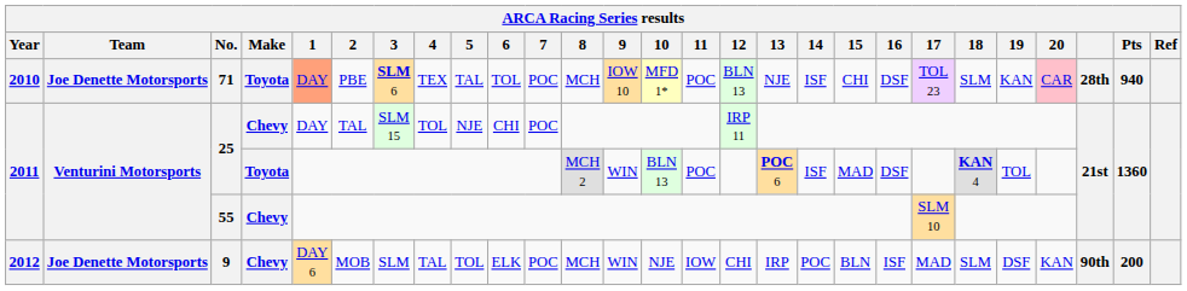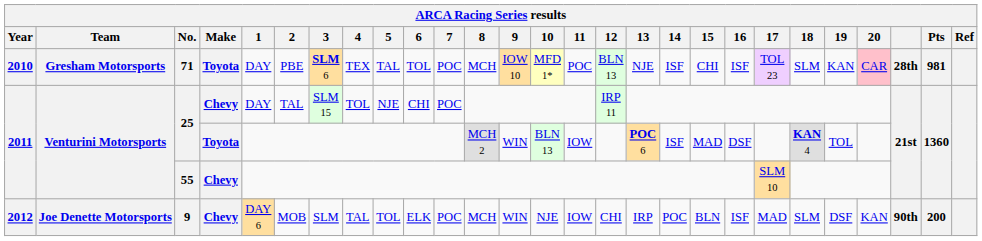71 | Team: Joe Denette Motorsports -> Gresham Motorsports
71 | 1: lightsalmon background -> no background
71 | 16: DSF -> ISF
71 | Pts: 940 -> 981
25 / Toyota | 11: POC -> IOW
